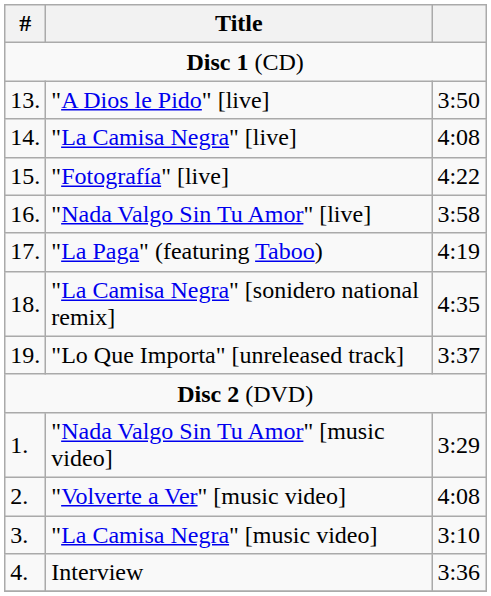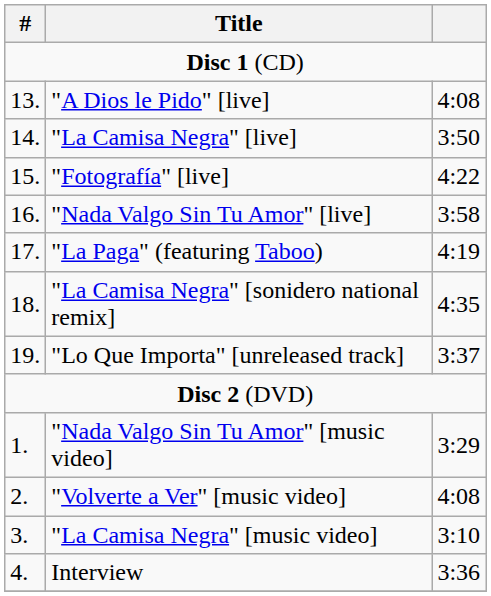"A Dios le Pido" [live] | column 3: 3:50 -> 4:08
"La Camisa Negra" [live] | column 3: 4:08 -> 3:50
